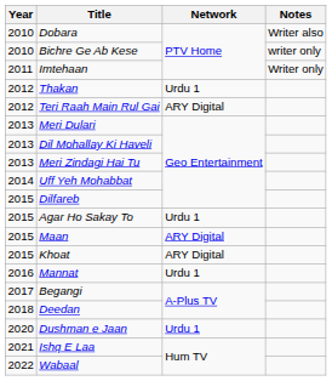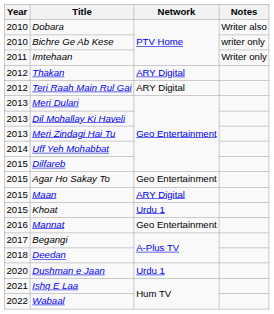Thakan | Network: Urdu 1 -> ARY Digital
Agar Ho Sakay To | Network: Urdu 1 -> Geo Entertainment
Khoat | Network: ARY Digital -> Urdu 1
Mannat | Network: Urdu 1 -> Geo Entertainment
